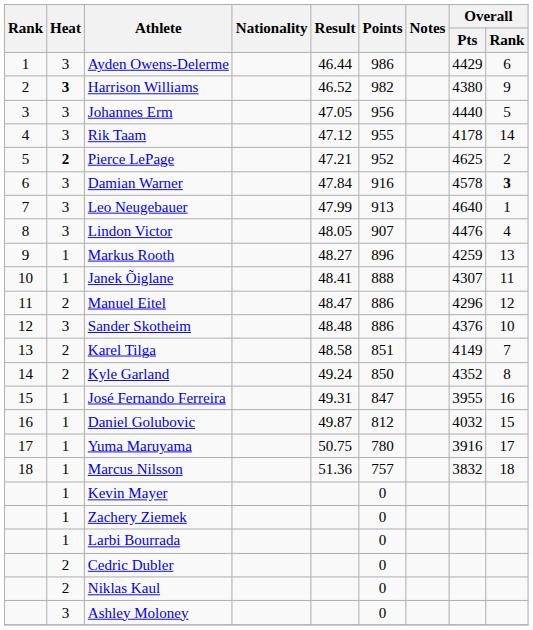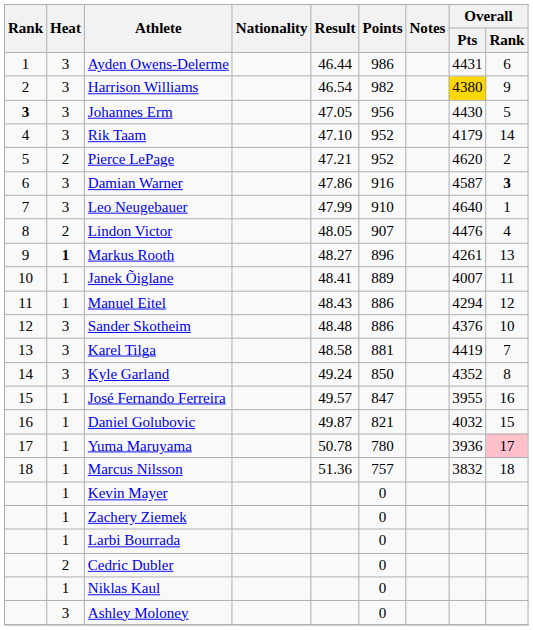Ayden Owens-Delerme | Overall / Pts: 4429 -> 4431
Harrison Williams | Heat: bold -> normal
Harrison Williams | Result: 46.52 -> 46.54
Harrison Williams | Overall / Pts: no background -> gold background
Johannes Erm | Rank: normal -> bold
Johannes Erm | Overall / Pts: 4440 -> 4430
Rik Taam | Result: 47.12 -> 47.10
Rik Taam | Points: 955 -> 952
Rik Taam | Overall / Pts: 4178 -> 4179
Pierce LePage | Heat: bold -> normal
Pierce LePage | Overall / Pts: 4625 -> 4620
Damian Warner | Result: 47.84 -> 47.86
Damian Warner | Overall / Pts: 4578 -> 4587
Leo Neugebauer | Points: 913 -> 910
Lindon Victor | Heat: 3 -> 2
Markus Rooth | Heat: normal -> bold
Markus Rooth | Overall / Pts: 4259 -> 4261
Janek Õiglane | Points: 888 -> 889
Janek Õiglane | Overall / Pts: 4307 -> 4007
Manuel Eitel | Heat: 2 -> 1
Manuel Eitel | Result: 48.47 -> 48.43
Manuel Eitel | Overall / Pts: 4296 -> 4294
Karel Tilga | Heat: 2 -> 3
Karel Tilga | Points: 851 -> 881
Karel Tilga | Overall / Pts: 4149 -> 4419
Kyle Garland | Heat: 2 -> 3
José Fernando Ferreira | Result: 49.31 -> 49.57
Daniel Golubovic | Points: 812 -> 821
Yuma Maruyama | Result: 50.75 -> 50.78
Yuma Maruyama | Overall / Pts: 3916 -> 3936
Yuma Maruyama | Overall / Rank: no background -> pink background
Niklas Kaul | Heat: 2 -> 1
